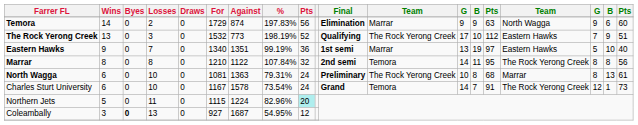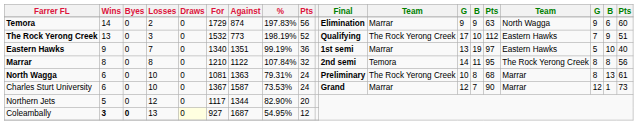Charles Sturt University | For: 1167 -> 1367
Charles Sturt University | Against: 1578 -> 1587
Charles Sturt University | %: 73.54% -> 73.53%
Charles Sturt University | column 12: Temora -> Marrar
Charles Sturt University | column 13: 14 -> 12
Charles Sturt University | column 15: 91 -> 90
Charles Sturt University | column 16: The Rock Yerong Creek -> Marrar
Northern Jets | Losses: 11 -> 12
Northern Jets | For: 1115 -> 1117
Northern Jets | Against: 1224 -> 1344
Northern Jets | %: 82.96% -> 82.90%
Northern Jets | column 9: paleturquoise background -> no background
Coleambally | Wins: normal -> bold
Coleambally | Draws: no background -> lightyellow background
